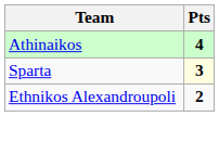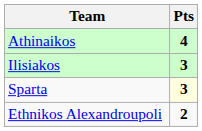+ row: Ilisiakos | 3
